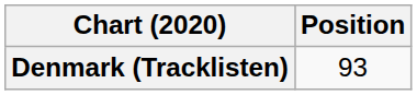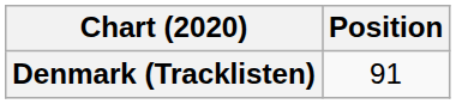Denmark (Tracklisten) | Position: 93 -> 91
